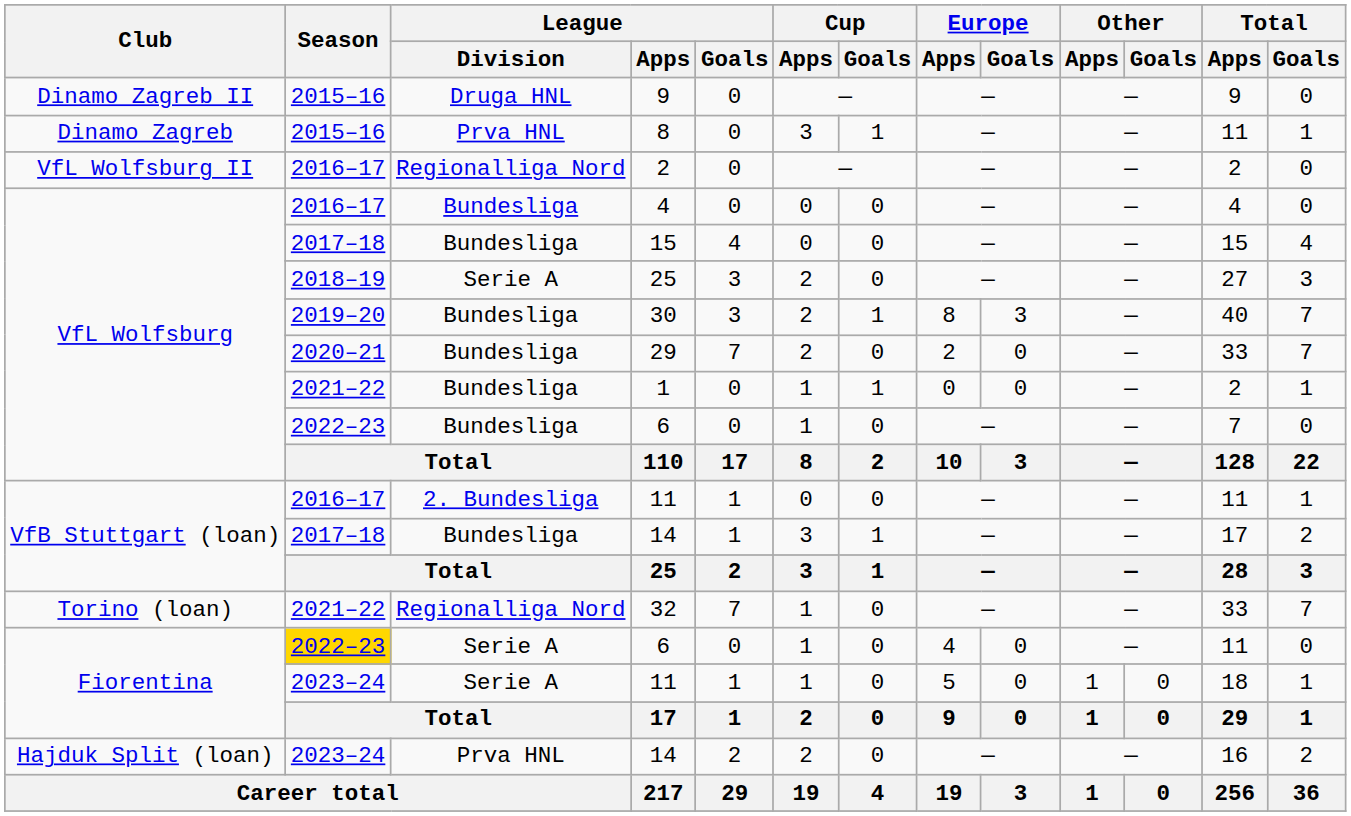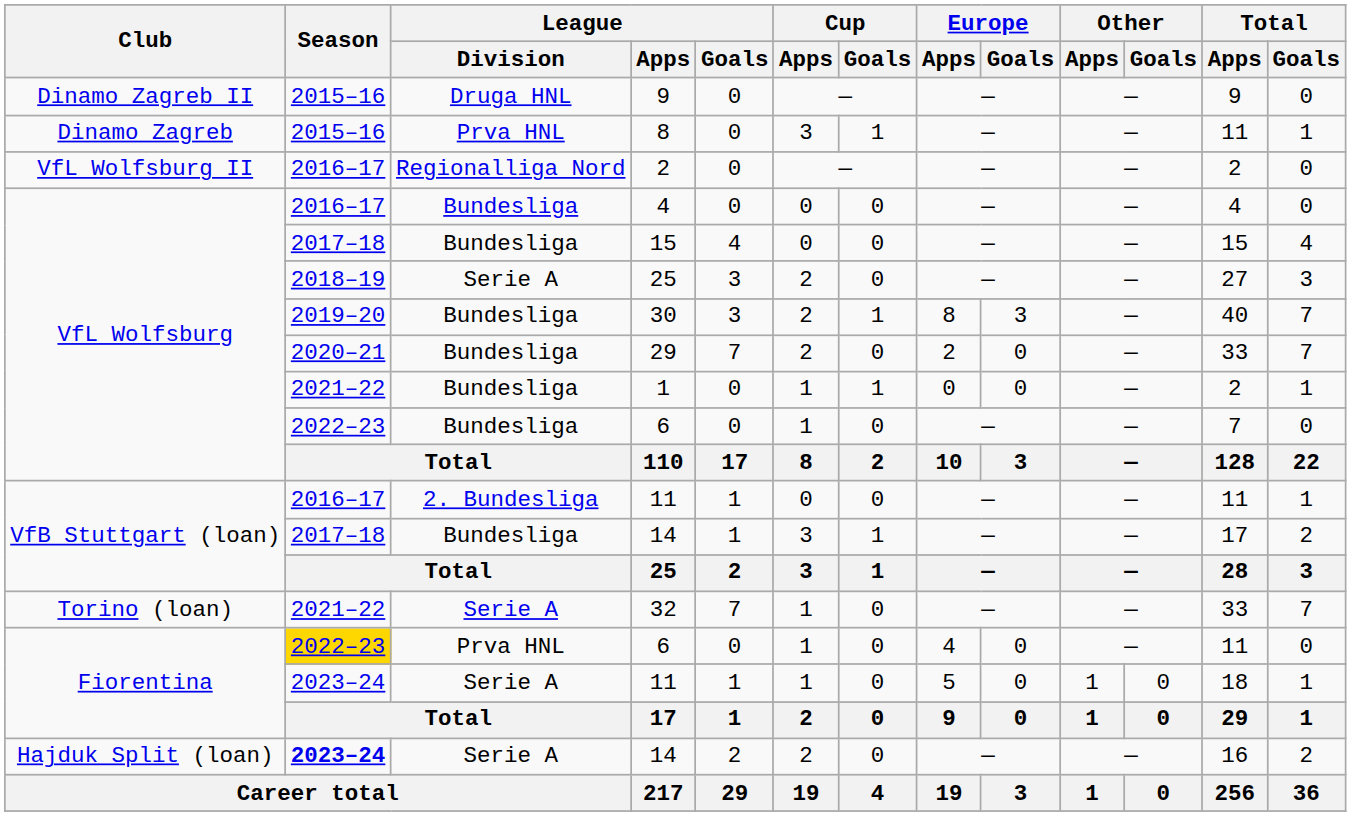32 | League / Division: Regionalliga Nord -> Serie A
Fiorentina / 6 | League / Division: Serie A -> Prva HNL
Hajduk Split (loan) / 14 | Season: normal -> bold
Hajduk Split (loan) / 14 | League / Division: Prva HNL -> Serie A
